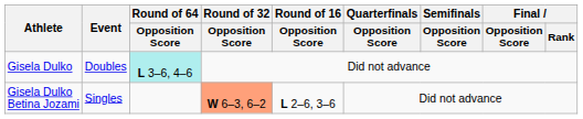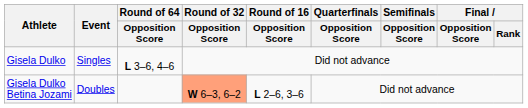Gisela Dulko | Event: Doubles -> Singles
Gisela Dulko | Round of 64 / Opposition Score: paleturquoise background -> no background
Gisela Dulko Betina Jozami | Event: Singles -> Doubles
